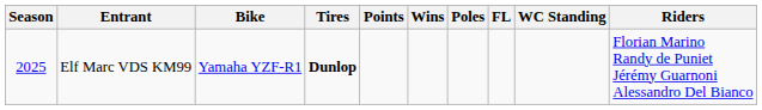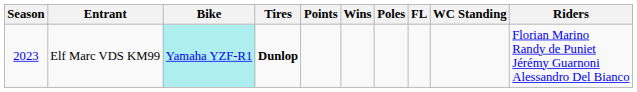Elf Marc VDS KM99 | Season: 2025 -> 2023
Elf Marc VDS KM99 | Bike: no background -> paleturquoise background
